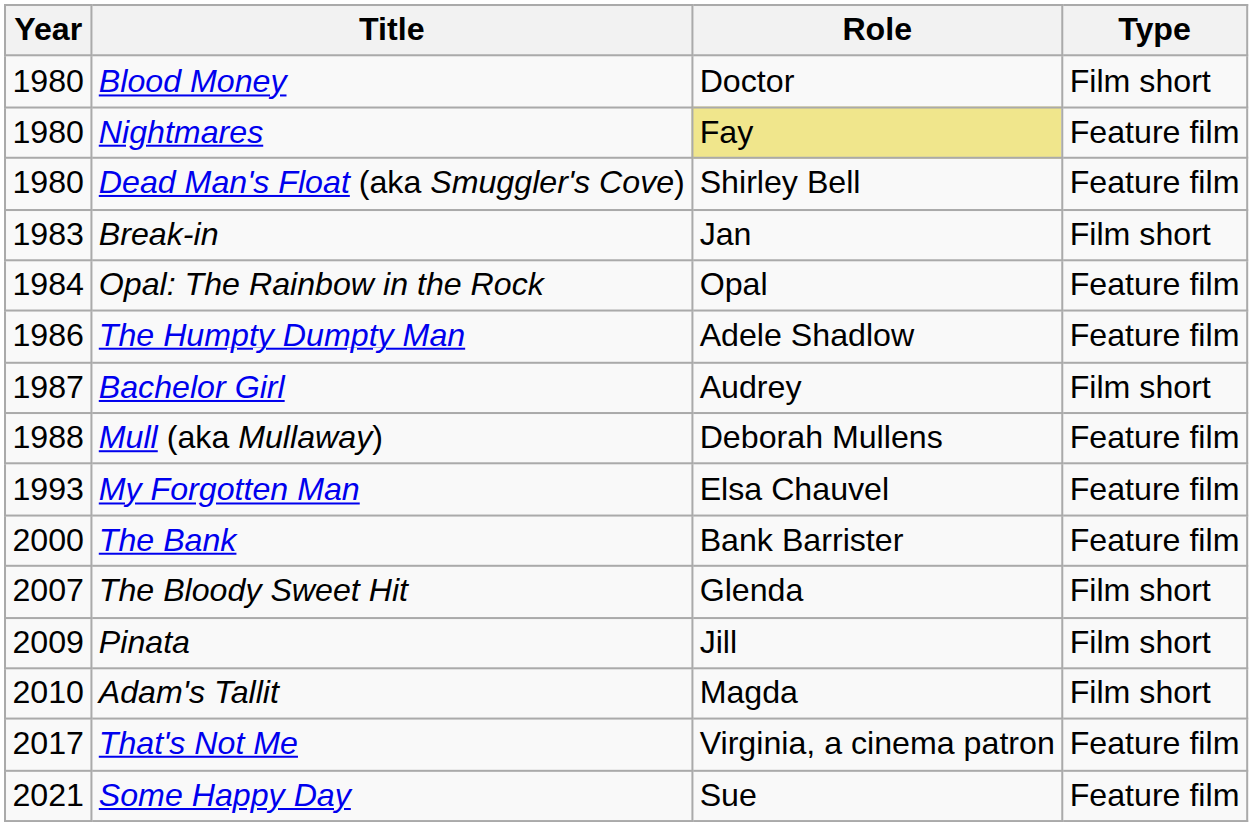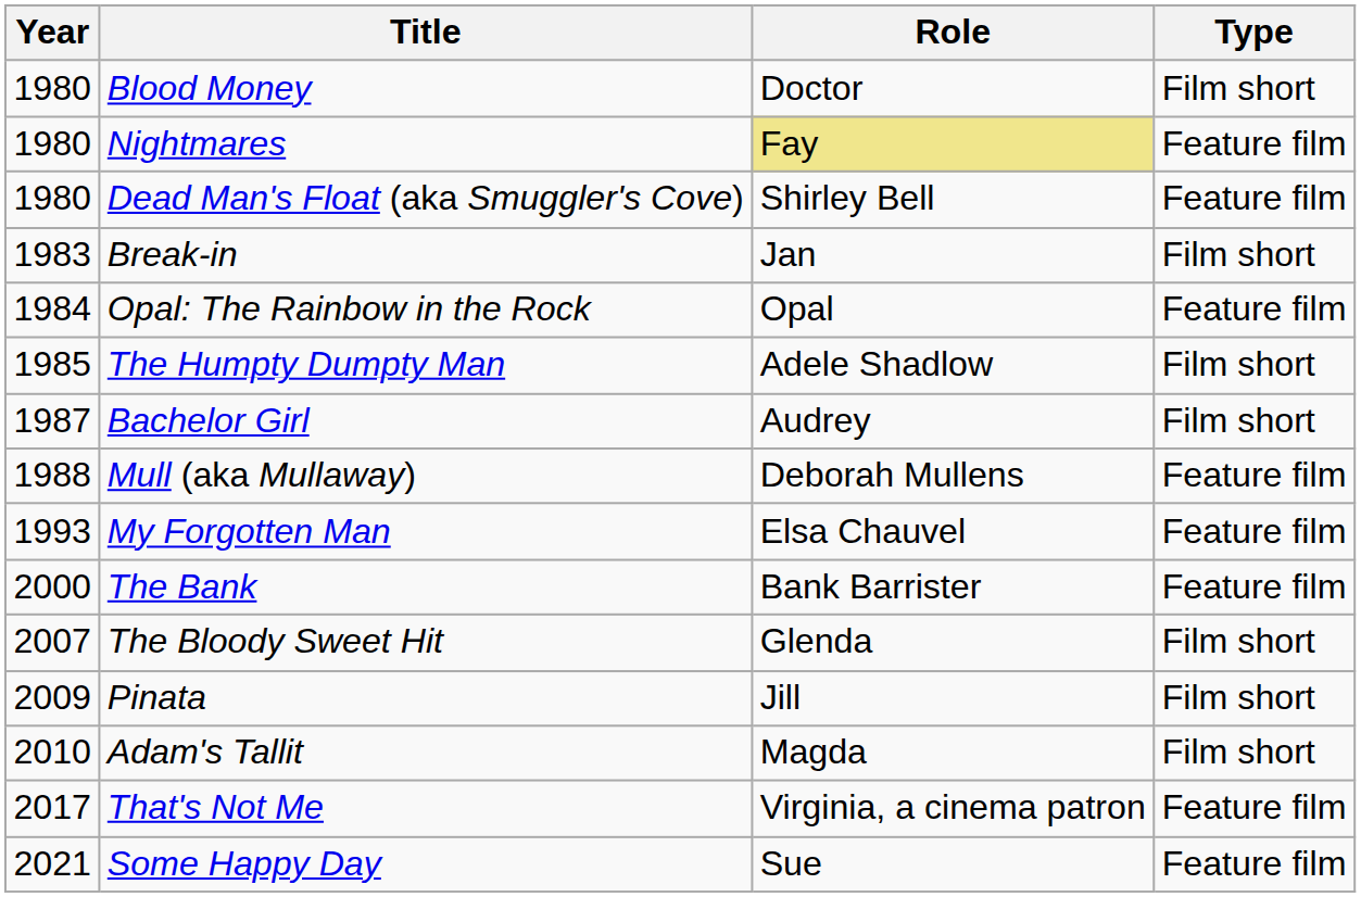The Humpty Dumpty Man | Year: 1986 -> 1985
The Humpty Dumpty Man | Type: Feature film -> Film short
